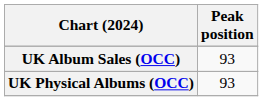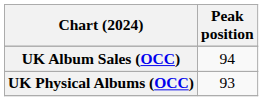UK Album Sales (OCC) | Peak position: 93 -> 94
